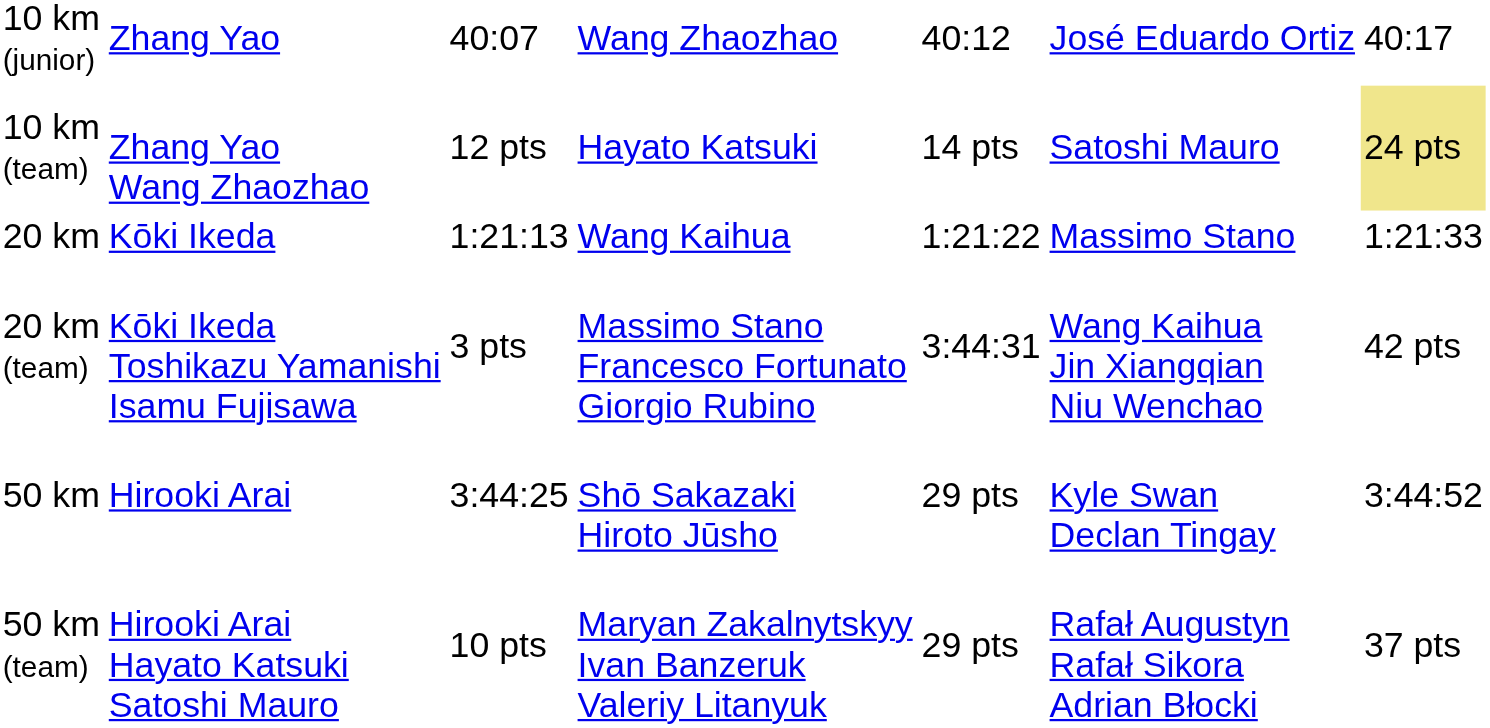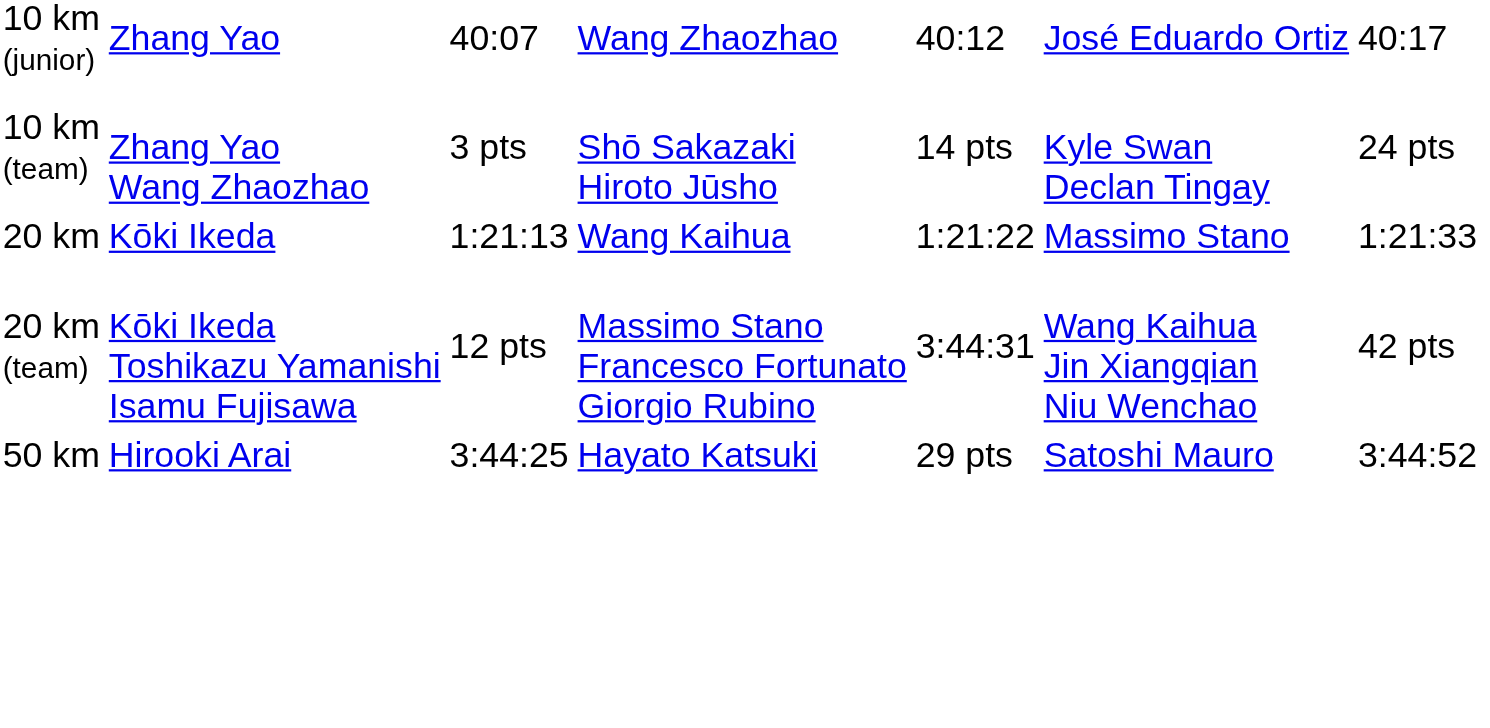10 km (team) | column 3: 12 pts -> 3 pts
10 km (team) | column 4: Hayato Katsuki -> Shō Sakazaki Hiroto Jūsho
10 km (team) | column 6: Satoshi Mauro -> Kyle Swan Declan Tingay
10 km (team) | column 7: khaki background -> no background
20 km (team) | column 3: 3 pts -> 12 pts
50 km | column 4: Shō Sakazaki Hiroto Jūsho -> Hayato Katsuki
50 km | column 6: Kyle Swan Declan Tingay -> Satoshi Mauro
- row: 50 km (team) | Hirooki Arai Hayato Katsuki Satoshi Mauro | 10 pts | Maryan Zakalnytskyy Ivan Banzeruk Valeriy Litanyuk | 29 pts | Rafał Augustyn Rafał Sikora Adrian Błocki | 37 pts
